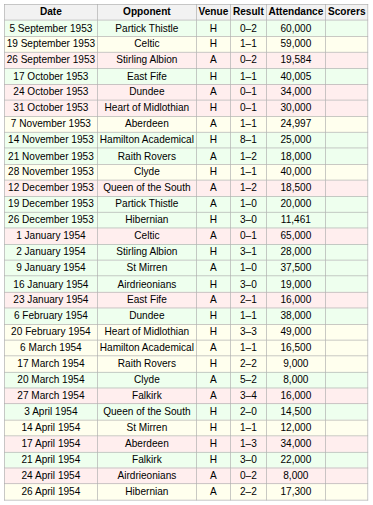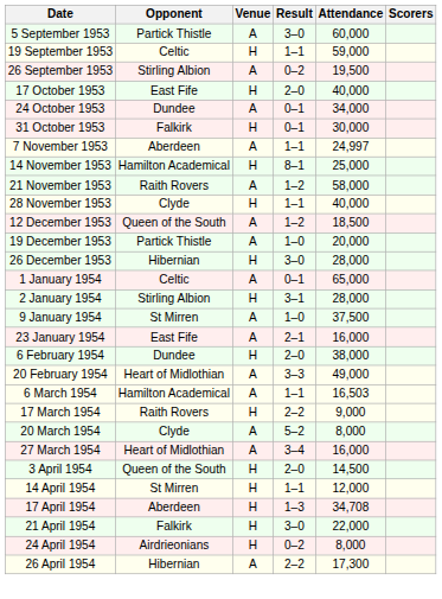5 September 1953 | Venue: H -> A
5 September 1953 | Result: 0–2 -> 3–0
26 September 1953 | Attendance: 19,584 -> 19,500
17 October 1953 | Result: 1–1 -> 2–0
17 October 1953 | Attendance: 40,005 -> 40,000
31 October 1953 | Opponent: Heart of Midlothian -> Falkirk
21 November 1953 | Attendance: 18,000 -> 58,000
26 December 1953 | Attendance: 11,461 -> 28,000
- row: 16 January 1954 | Airdrieonians | H | 3–0 | 19,000
6 February 1954 | Result: 1–1 -> 2–0
20 February 1954 | Venue: H -> A
6 March 1954 | Attendance: 16,500 -> 16,503
27 March 1954 | Opponent: Falkirk -> Heart of Midlothian
17 April 1954 | Attendance: 34,000 -> 34,708
24 April 1954 | Venue: A -> H
